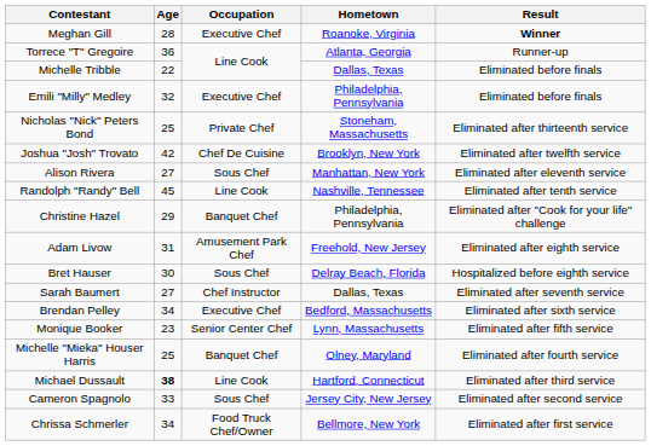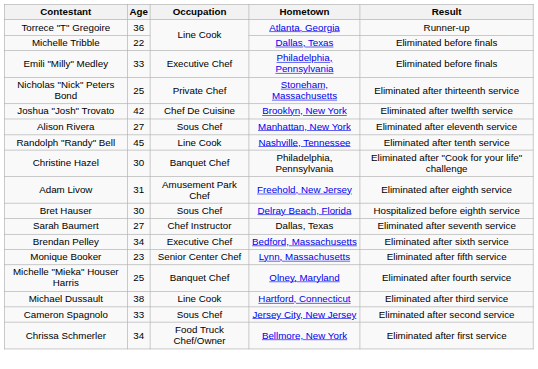- row: Meghan Gill | 28 | Executive Chef | Roanoke, Virginia | Winner
Emili "Milly" Medley | Age: 32 -> 33
Christine Hazel | Age: 29 -> 30
Michael Dussault | Age: bold -> normal
